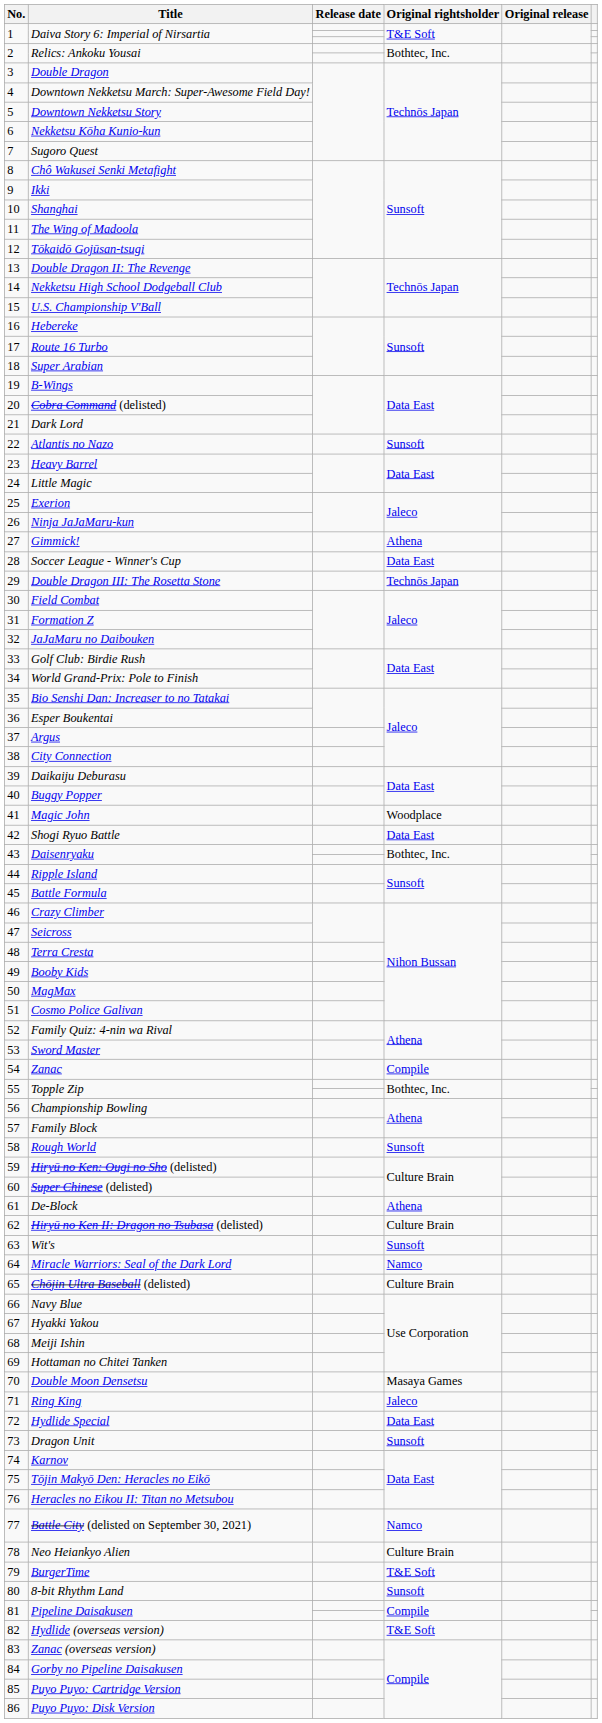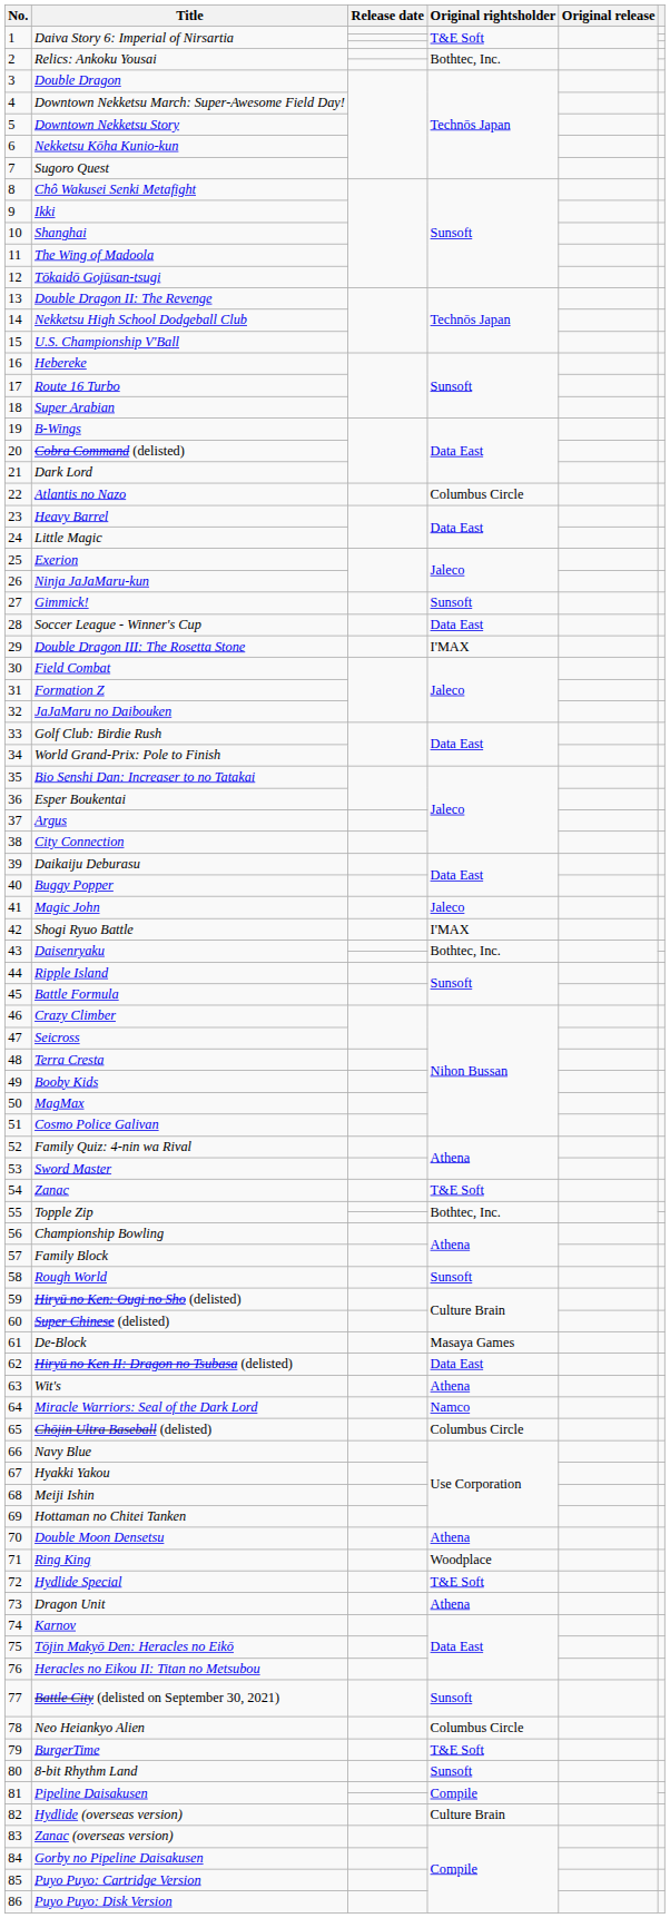Atlantis no Nazo | Original rightsholder: Sunsoft -> Columbus Circle
Gimmick! | Original rightsholder: Athena -> Sunsoft
Double Dragon III: The Rosetta Stone | Original rightsholder: Technōs Japan -> I'MAX
Magic John | Original rightsholder: Woodplace -> Jaleco
Shogi Ryuo Battle | Original rightsholder: Data East -> I'MAX
Zanac | Original rightsholder: Compile -> T&E Soft
De-Block | Original rightsholder: Athena -> Masaya Games
Hiryū no Ken II: Dragon no Tsubasa (delisted) | Original rightsholder: Culture Brain -> Data East
Wit's | Original rightsholder: Sunsoft -> Athena
Chōjin Ultra Baseball (delisted) | Original rightsholder: Culture Brain -> Columbus Circle
Double Moon Densetsu | Original rightsholder: Masaya Games -> Athena
Ring King | Original rightsholder: Jaleco -> Woodplace
Hydlide Special | Original rightsholder: Data East -> T&E Soft
Dragon Unit | Original rightsholder: Sunsoft -> Athena
Battle City (delisted on September 30, 2021) | Original rightsholder: Namco -> Sunsoft
Neo Heiankyo Alien | Original rightsholder: Culture Brain -> Columbus Circle
Hydlide (overseas version) | Original rightsholder: T&E Soft -> Culture Brain
